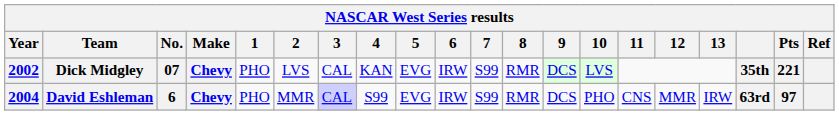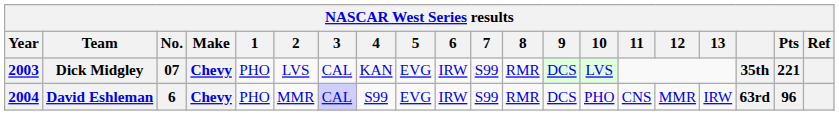Dick Midgley | Year: 2002 -> 2003
David Eshleman | Pts: 97 -> 96
